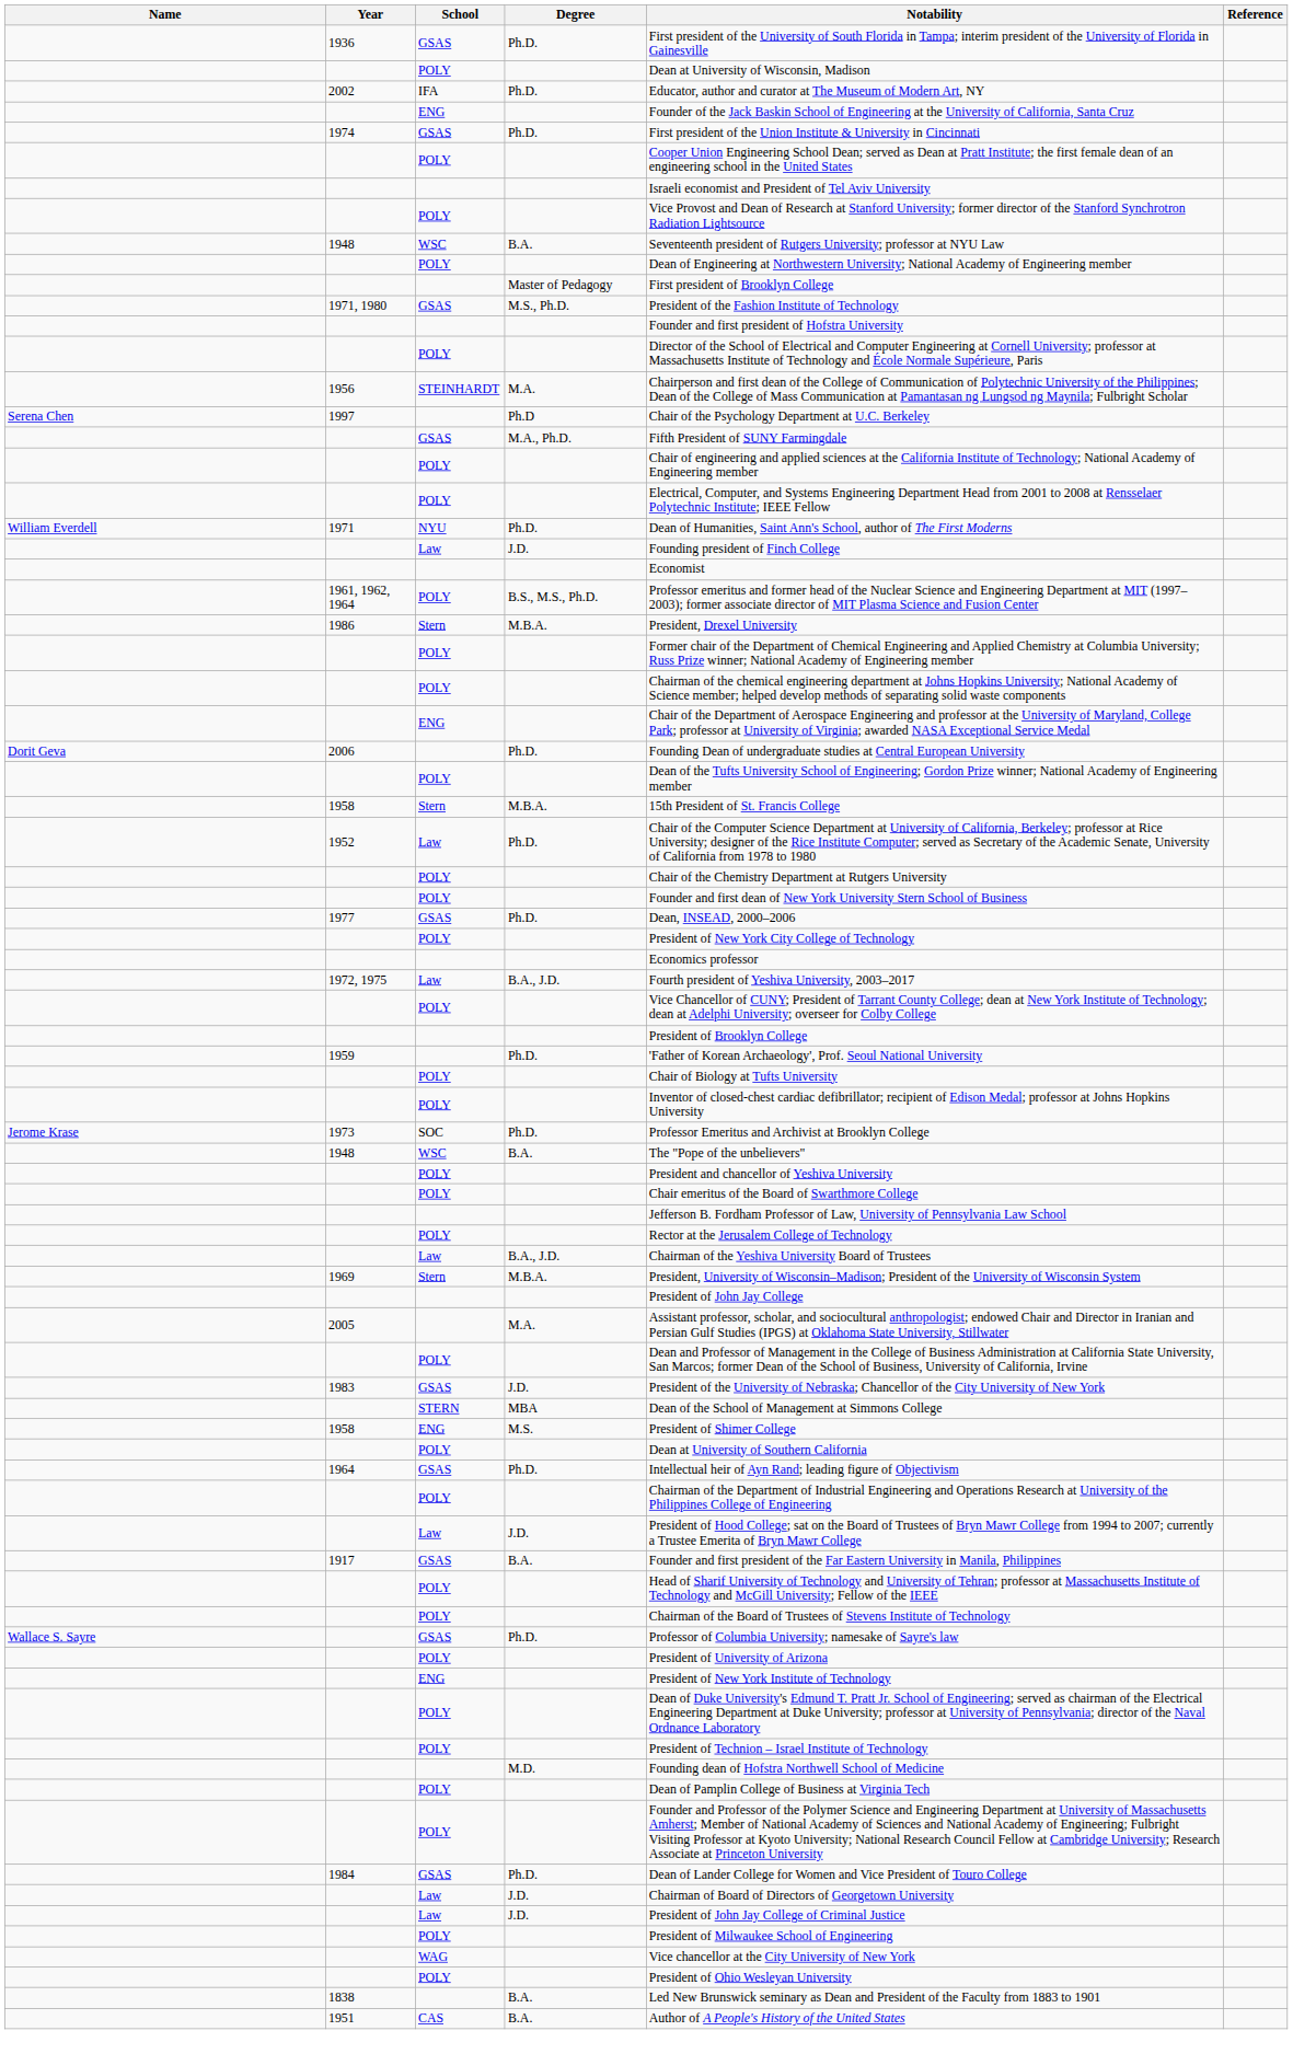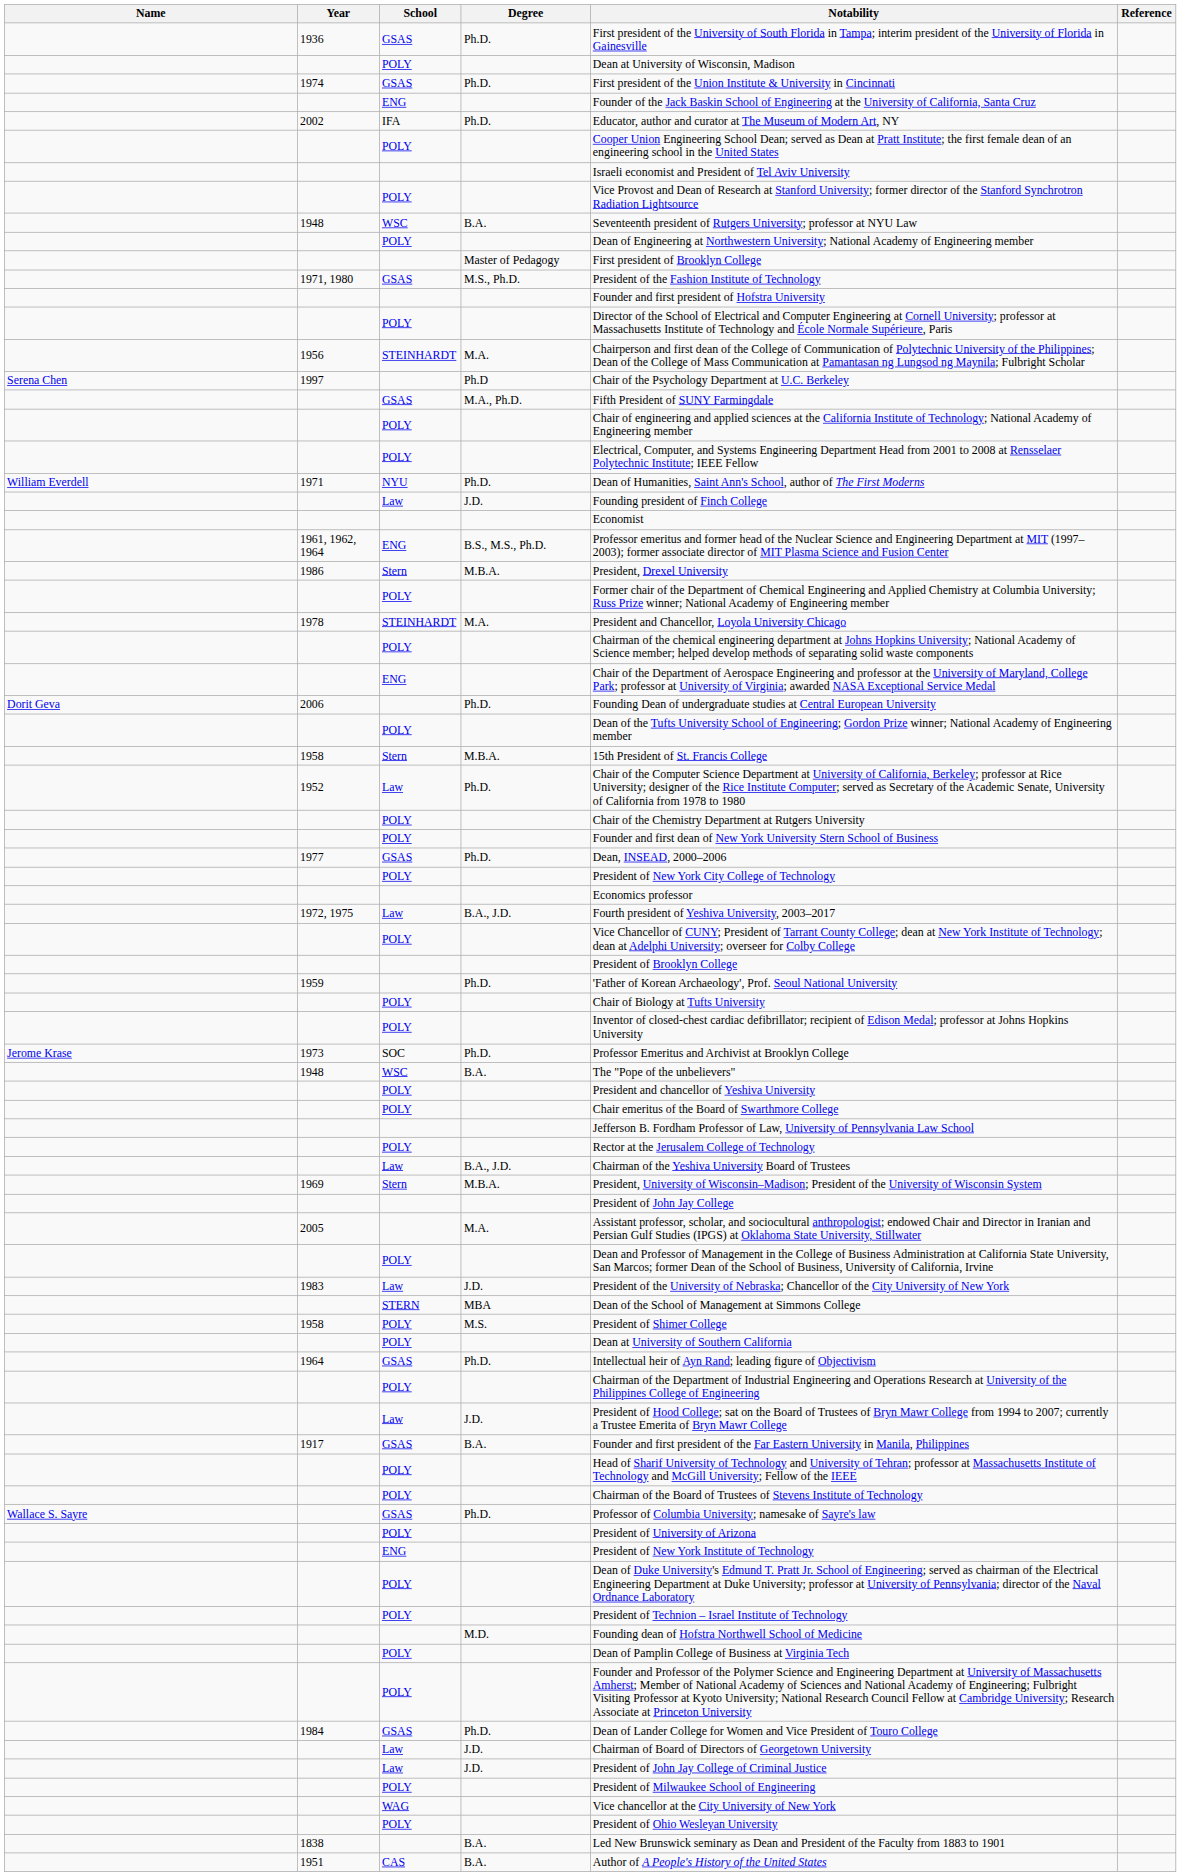rows swapped: 2002 <-> 1974
1961, 1962, 1964 | School: POLY -> ENG
+ row: 1978 | STEINHARDT | M.A. | President and Chancellor, Loyola University Chicago
1983 | School: GSAS -> Law
1958 / M.S. | School: ENG -> POLY
